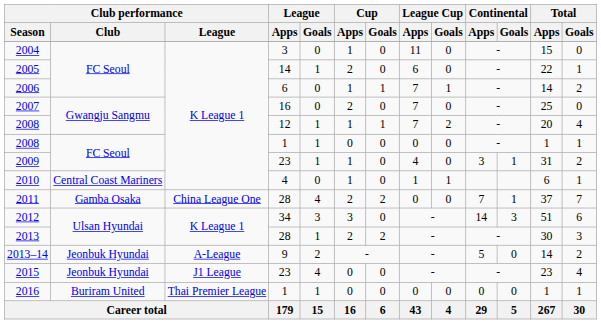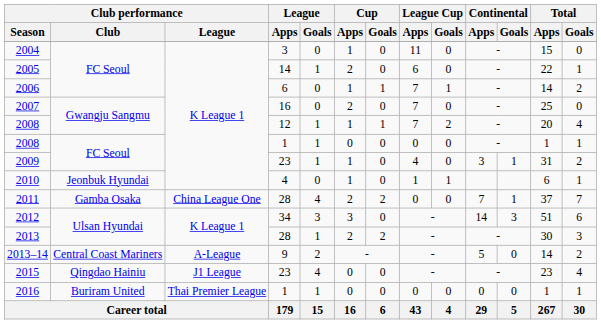2010 | Club performance / Club: Central Coast Mariners -> Jeonbuk Hyundai
2013–14 | Club performance / Club: Jeonbuk Hyundai -> Central Coast Mariners
2015 | Club performance / Club: Jeonbuk Hyundai -> Qingdao Hainiu
